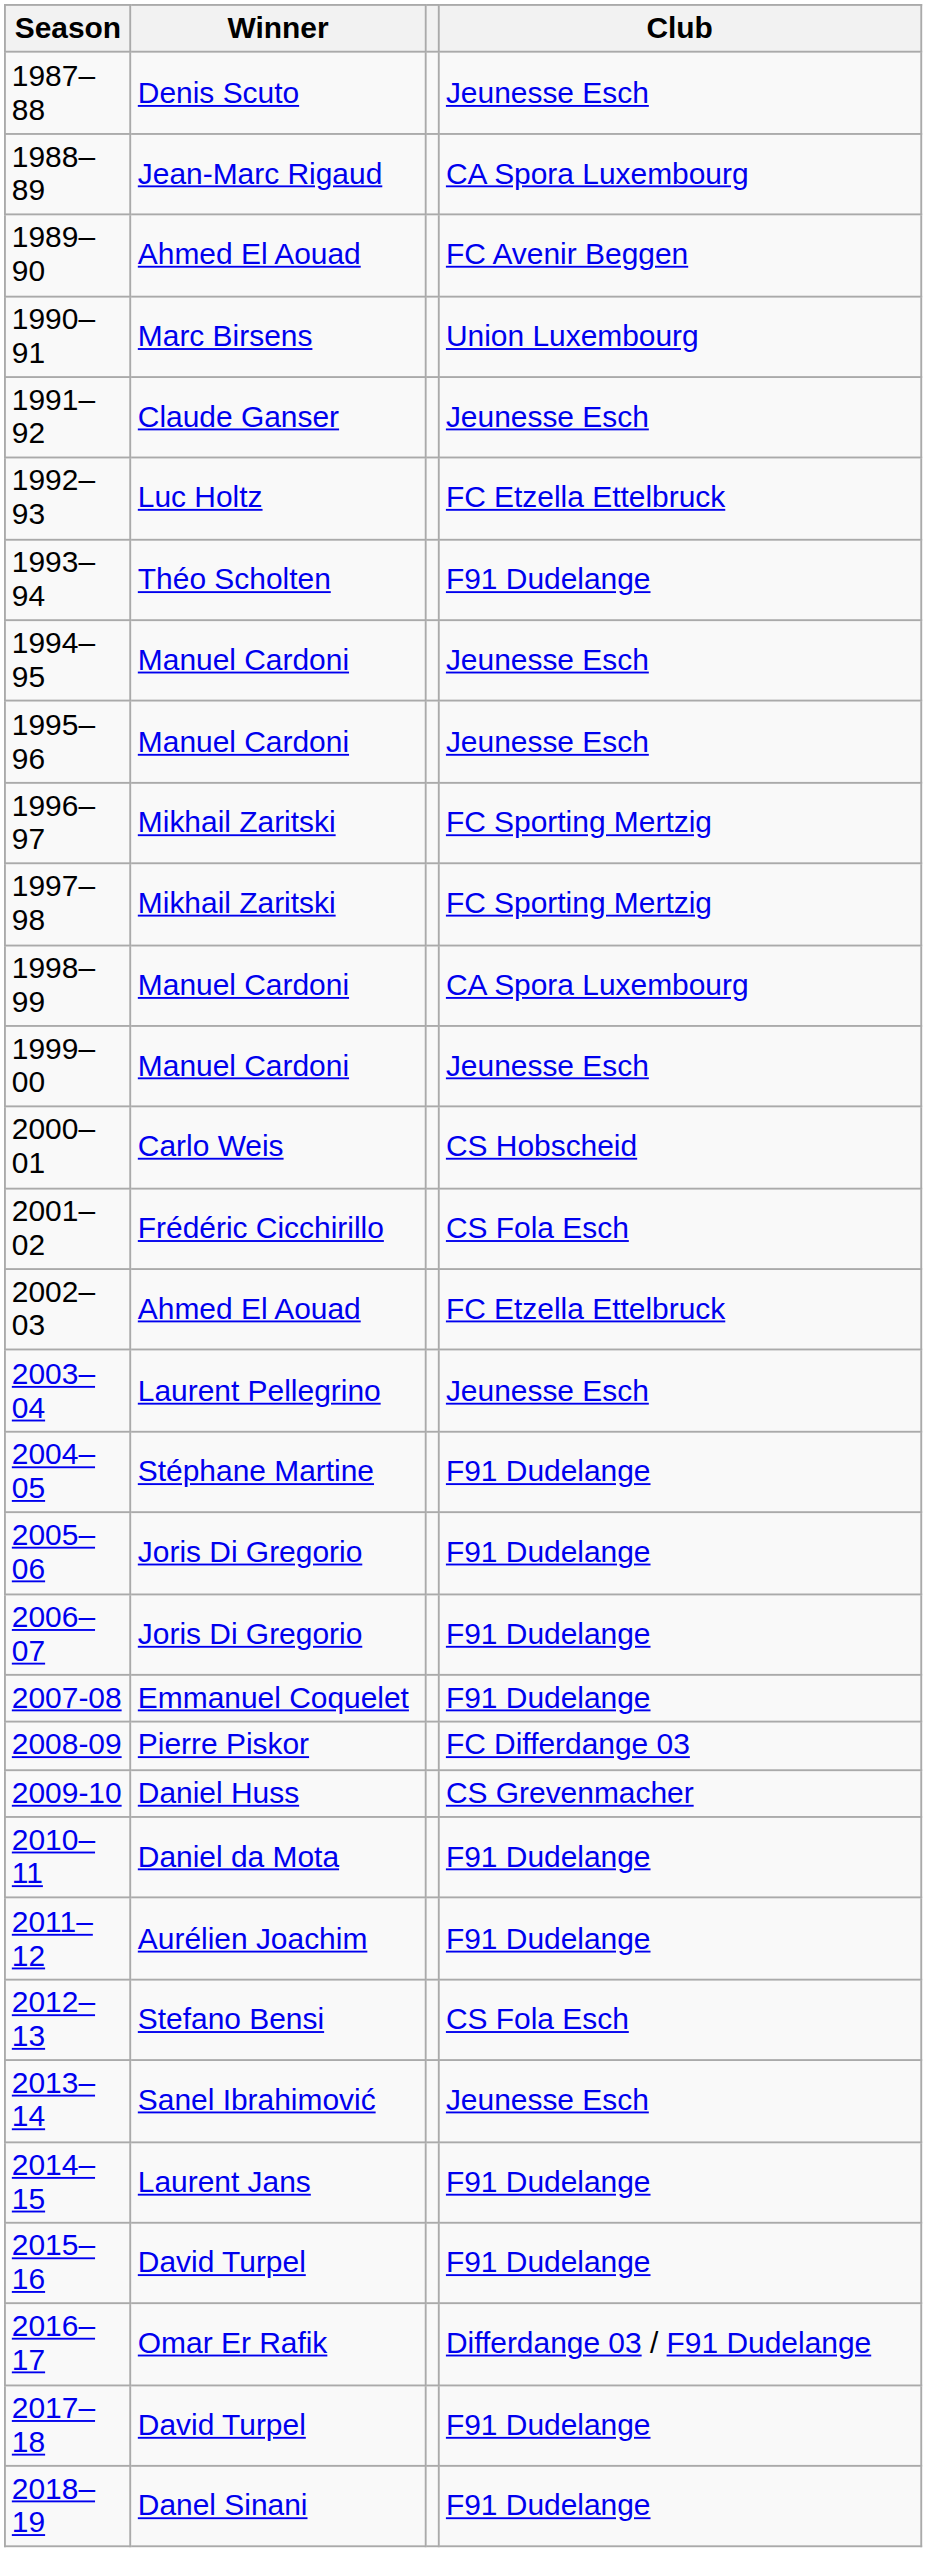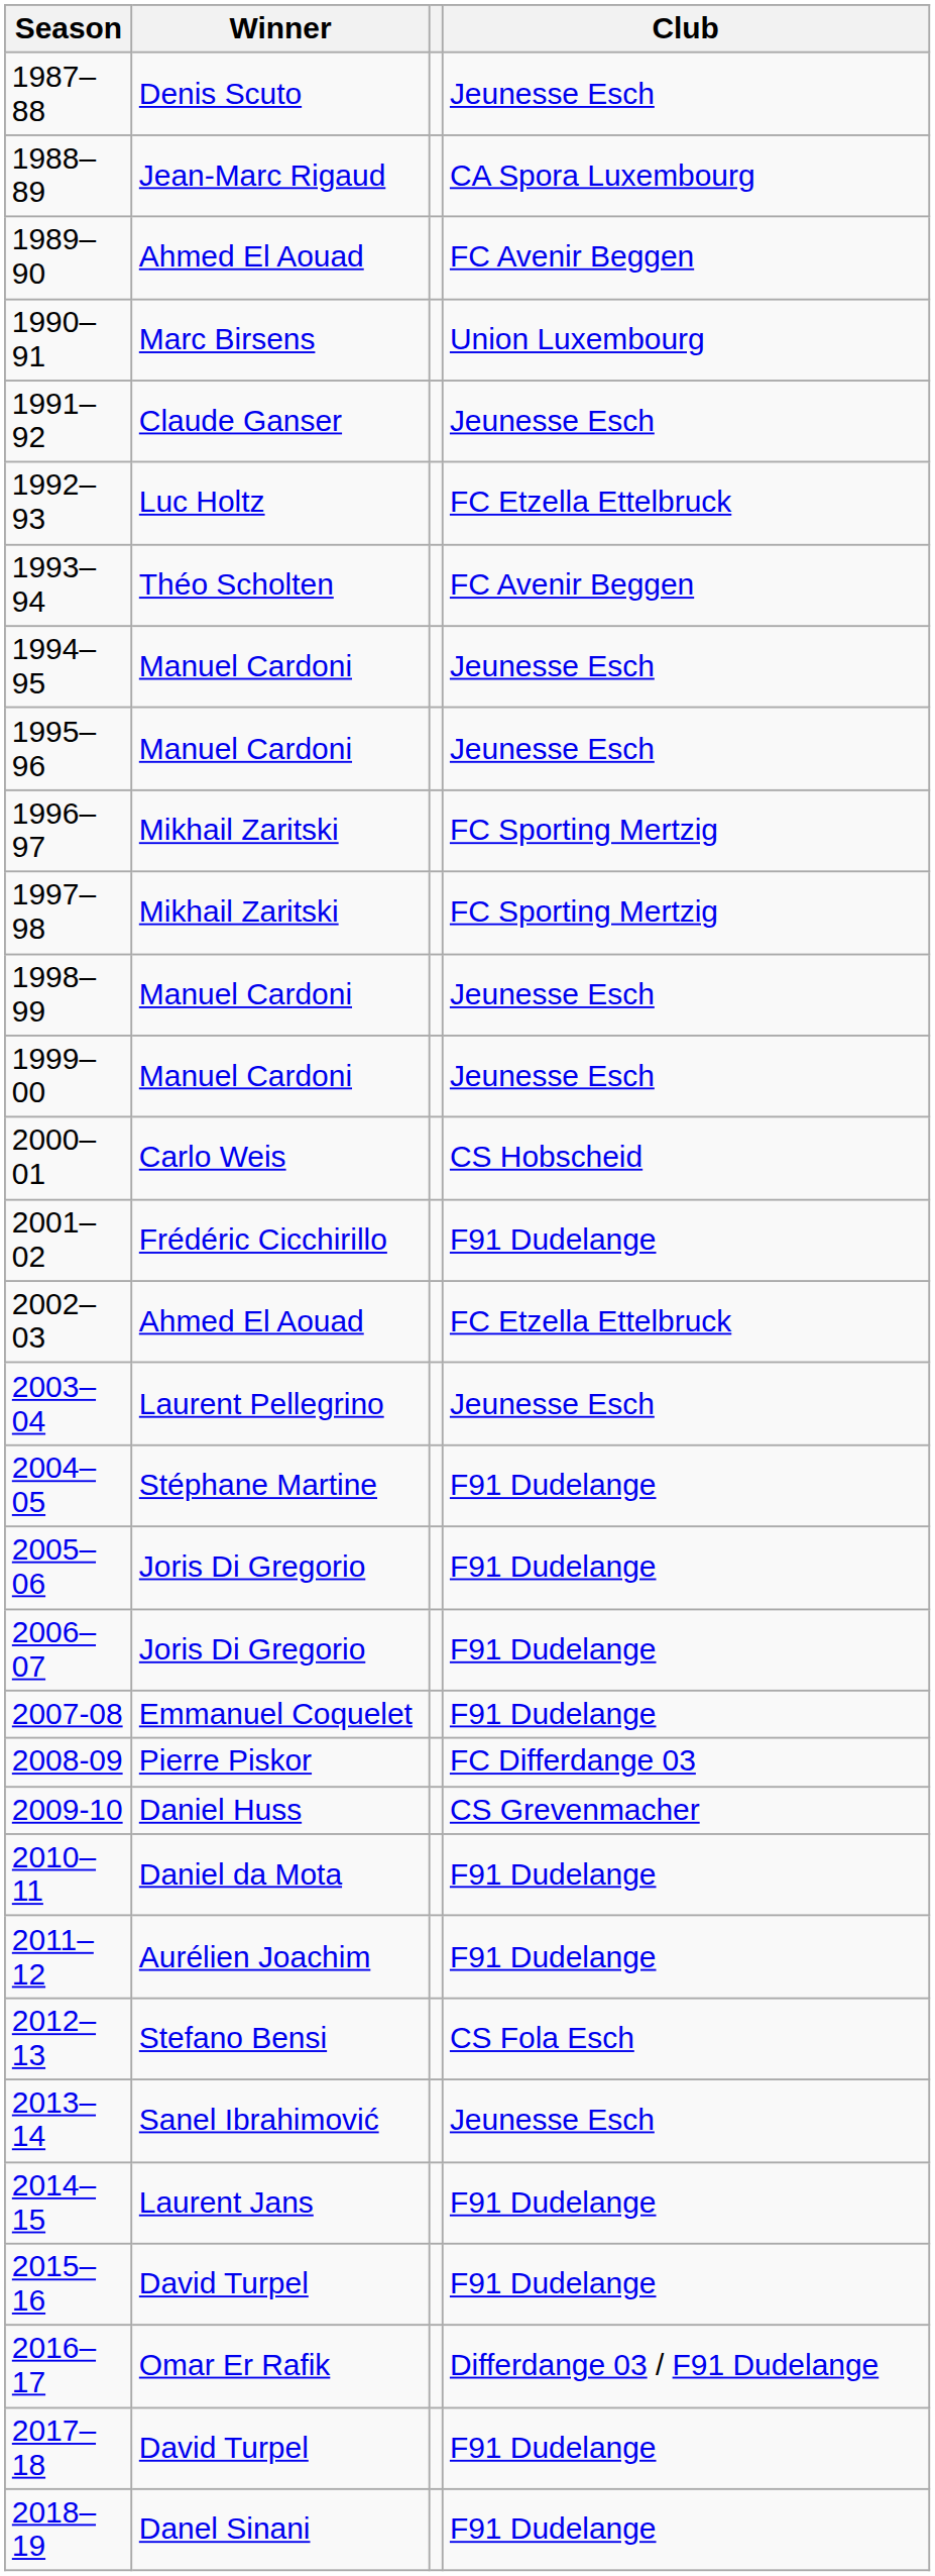1993–94 | Club: F91 Dudelange -> FC Avenir Beggen
1998–99 | Club: CA Spora Luxembourg -> Jeunesse Esch
2001–02 | Club: CS Fola Esch -> F91 Dudelange
